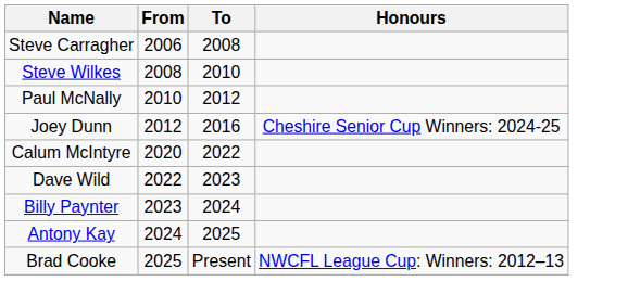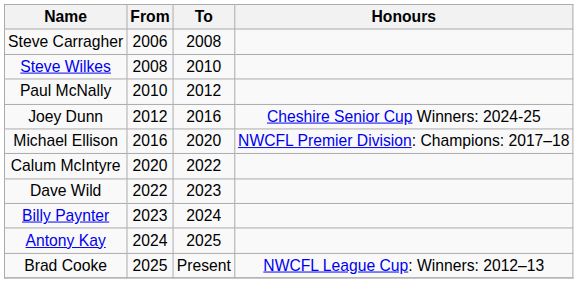+ row: Michael Ellison | 2016 | 2020 | NWCFL Premier Division: Champions: 2017–18
